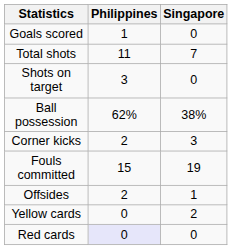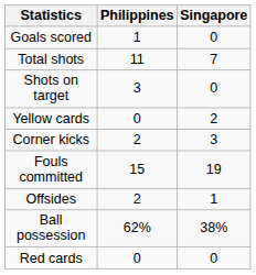rows swapped: Ball possession <-> Yellow cards
Red cards | Philippines: lavender background -> no background
